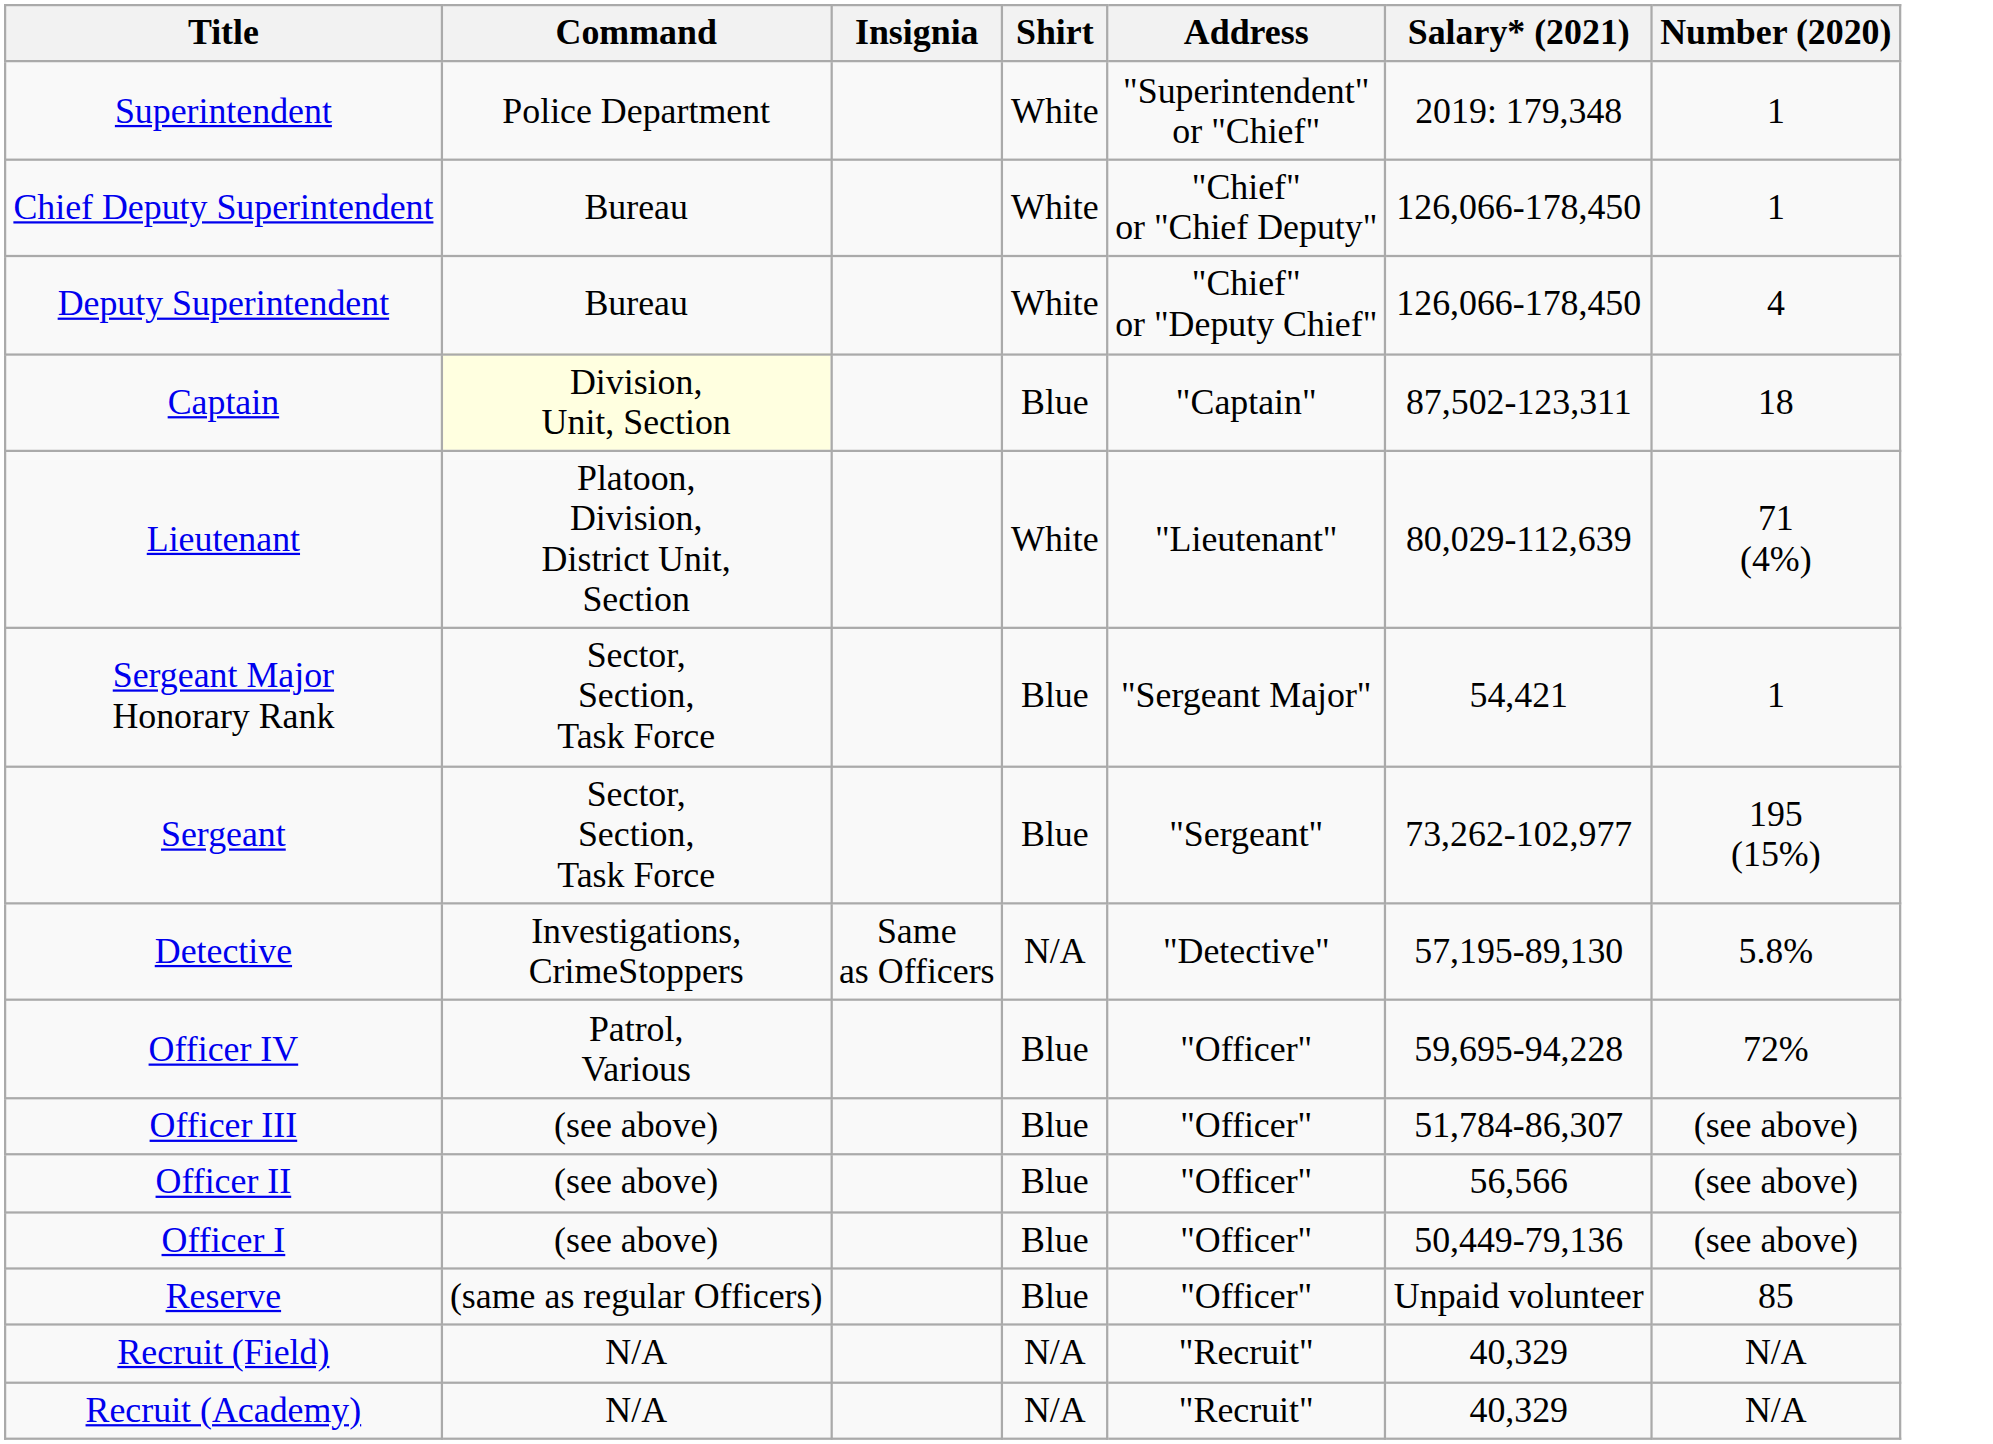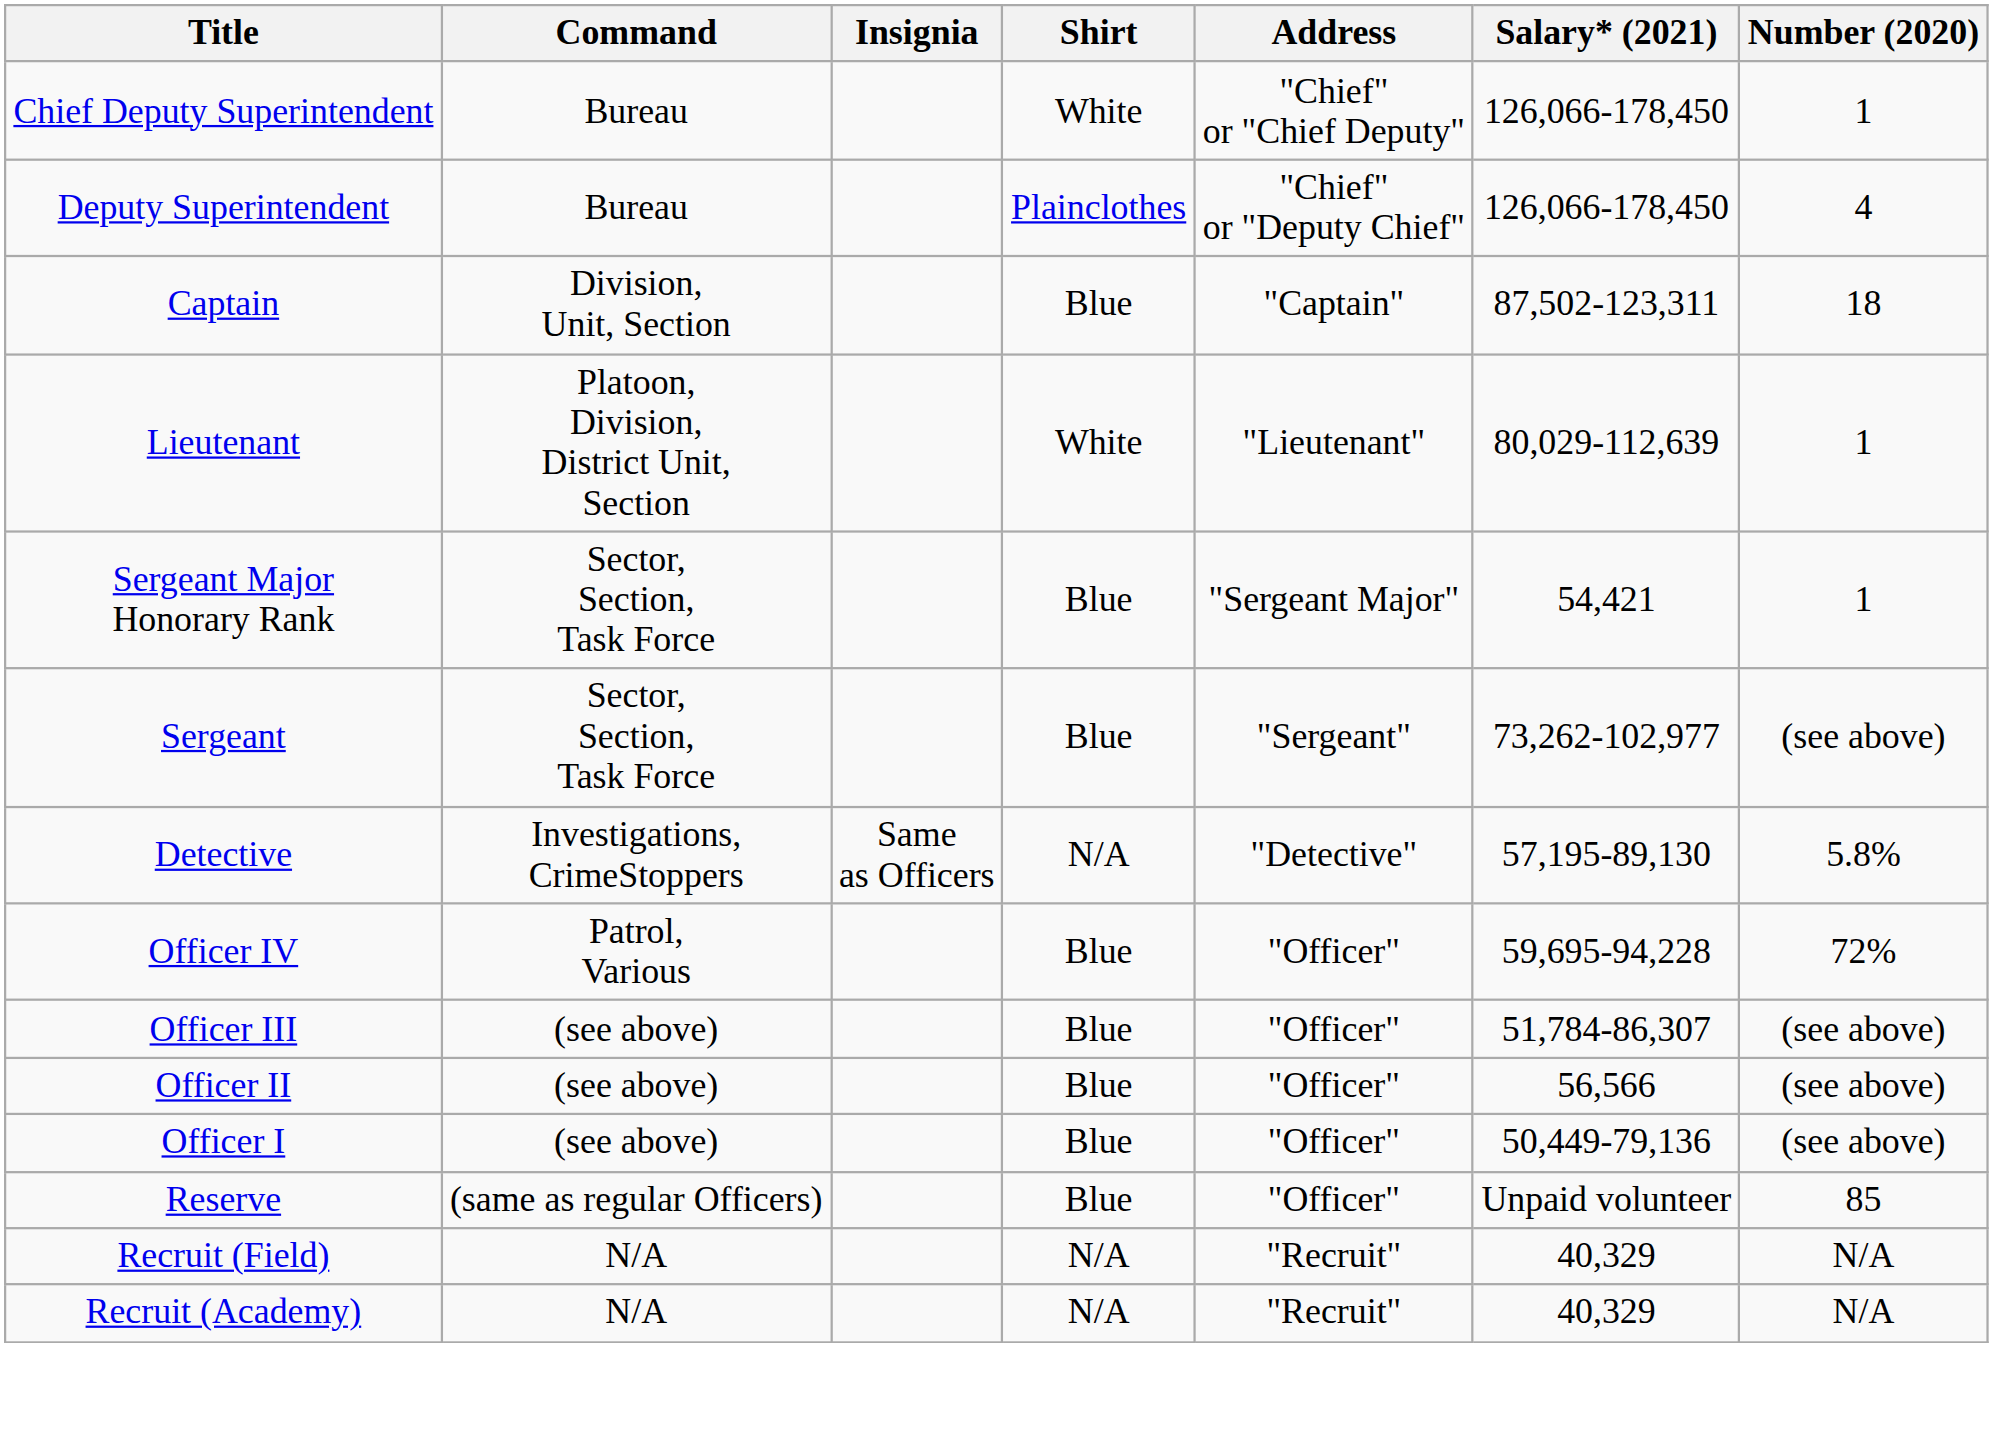- row: Superintendent | Police Department | White | "Superintendent" or "Chief" | 2019: 179,348 | 1
Deputy Superintendent | Shirt: White -> Plainclothes
Captain | Command: lightyellow background -> no background
Lieutenant | Number (2020): 71 (4%) -> 1
Sergeant | Number (2020): 195 (15%) -> (see above)
